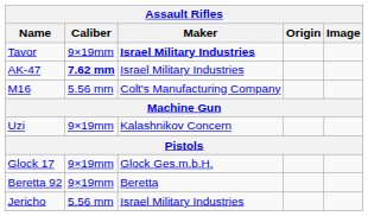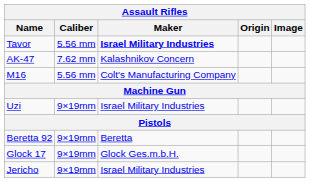Tavor | Caliber: 9×19mm -> 5.56 mm
AK-47 | Caliber: bold -> normal
AK-47 | Maker: Israel Military Industries -> Kalashnikov Concern
Uzi | Maker: Kalashnikov Concern -> Israel Military Industries
rows swapped: Glock 17 <-> Beretta 92
Jericho | Caliber: 5.56 mm -> 9×19mm
